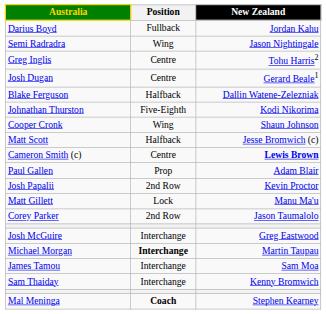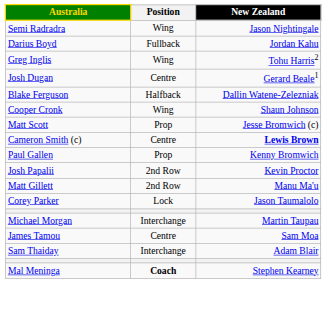rows swapped: Darius Boyd <-> Semi Radradra
Greg Inglis | Position: Centre -> Wing
- row: Johnathan Thurston | Five-Eighth | Kodi Nikorima
Matt Scott | Position: Halfback -> Prop
Paul Gallen | New Zealand: Adam Blair -> Kenny Bromwich
Matt Gillett | Position: Lock -> 2nd Row
Corey Parker | Position: 2nd Row -> Lock
- row: Josh McGuire | Interchange | Greg Eastwood
Michael Morgan | Position: bold -> normal
James Tamou | Position: Interchange -> Centre
Sam Thaiday | New Zealand: Kenny Bromwich -> Adam Blair
